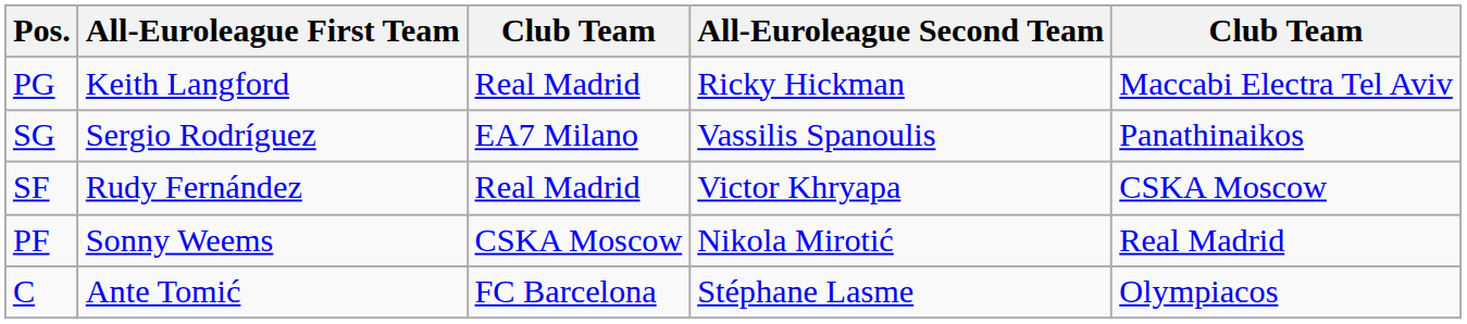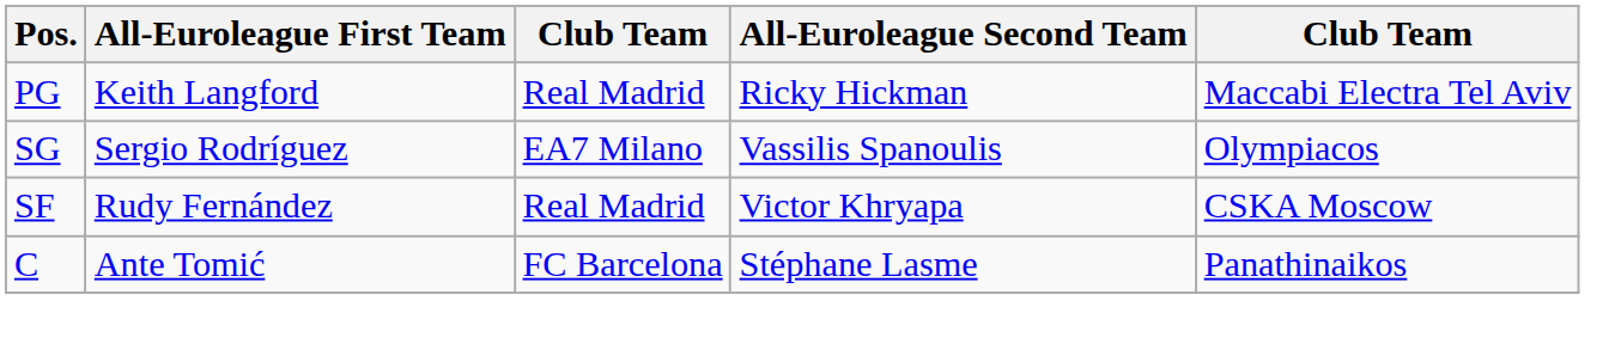SG | column 5: Panathinaikos -> Olympiacos
- row: PF | Sonny Weems | CSKA Moscow | Nikola Mirotić | Real Madrid
C | column 5: Olympiacos -> Panathinaikos
